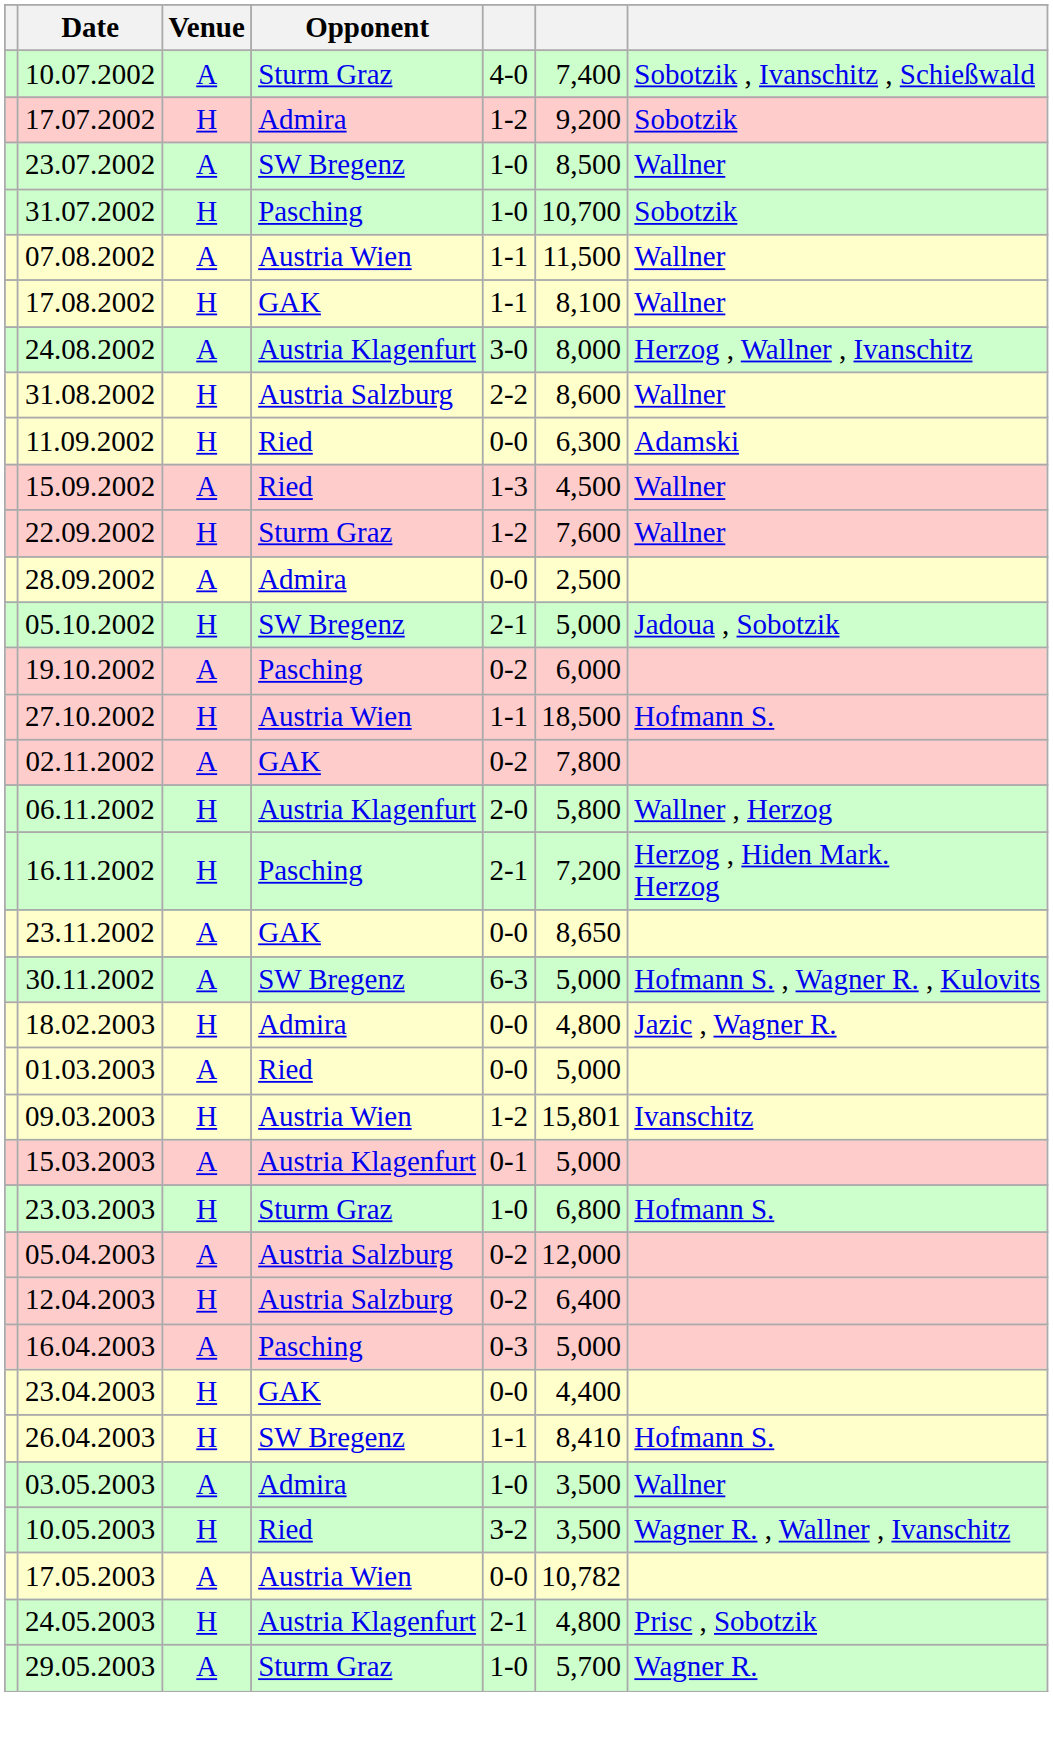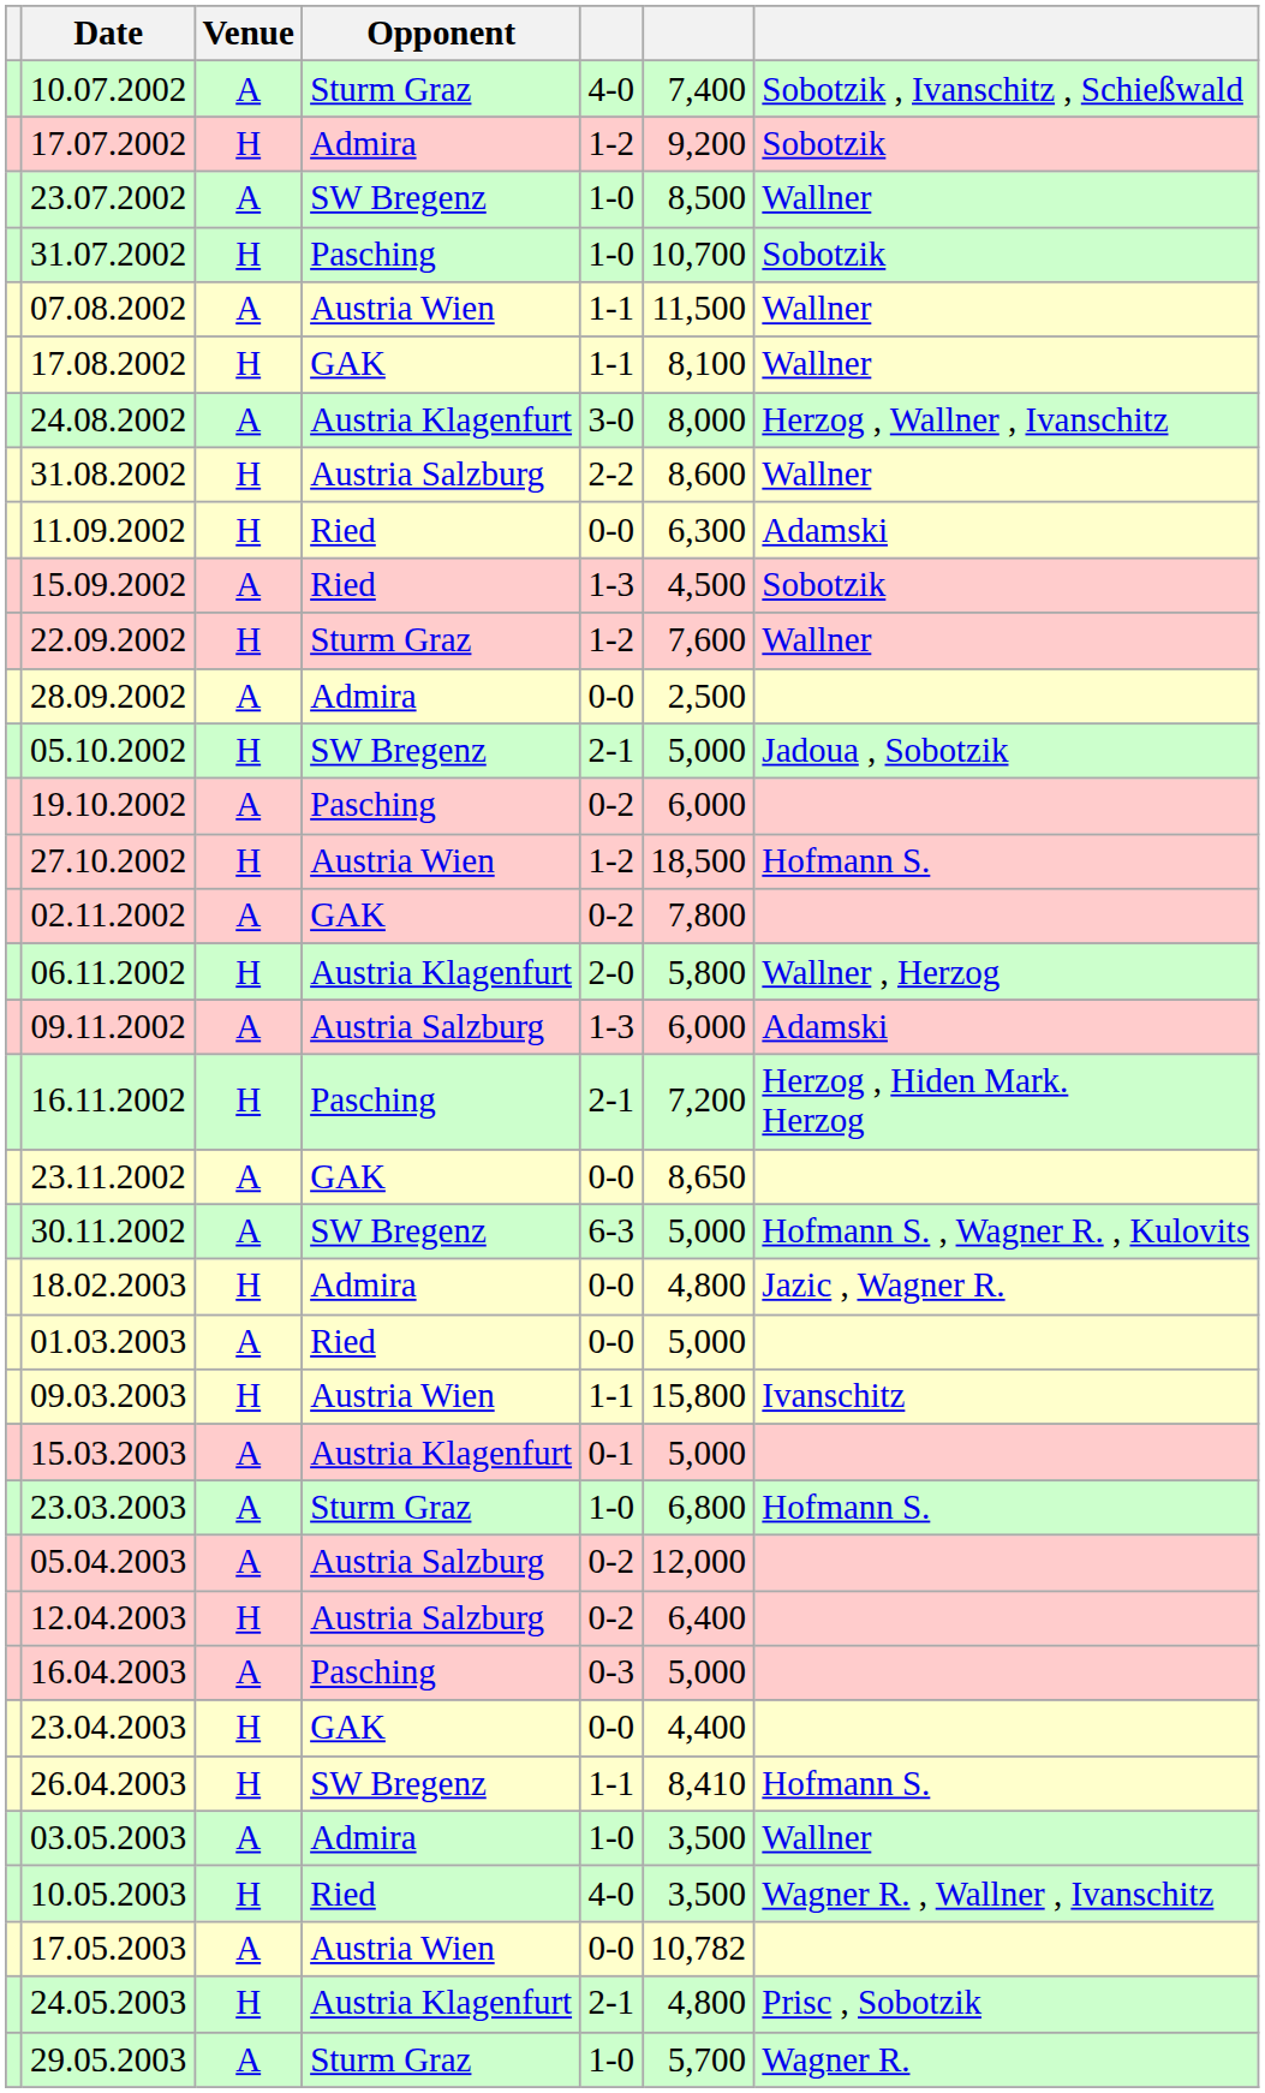15.09.2002 | column 7: Wallner -> Sobotzik
27.10.2002 | column 5: 1-1 -> 1-2
+ row: 09.11.2002 | A | Austria Salzburg | 1-3 | 6,000 | Adamski
09.03.2003 | column 5: 1-2 -> 1-1
09.03.2003 | column 6: 15,801 -> 15,800
23.03.2003 | Venue: H -> A
10.05.2003 | column 5: 3-2 -> 4-0
